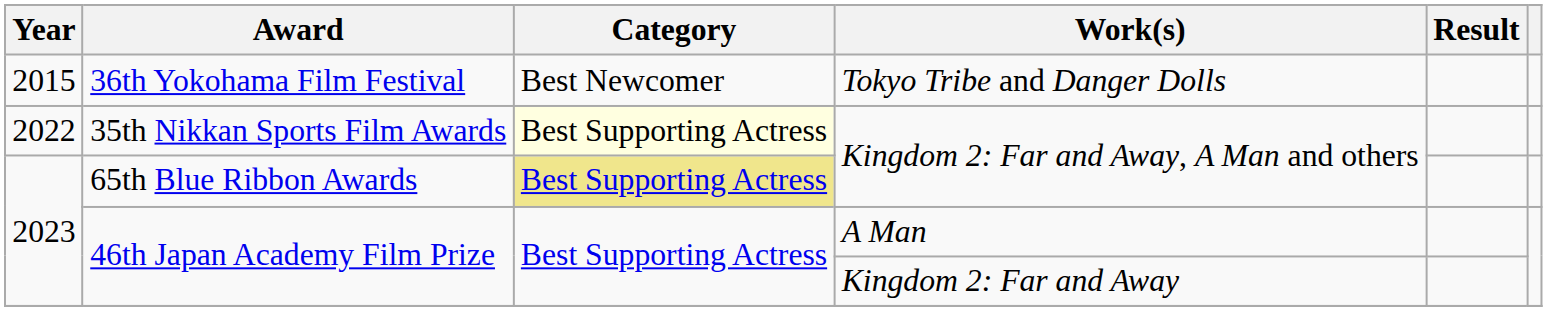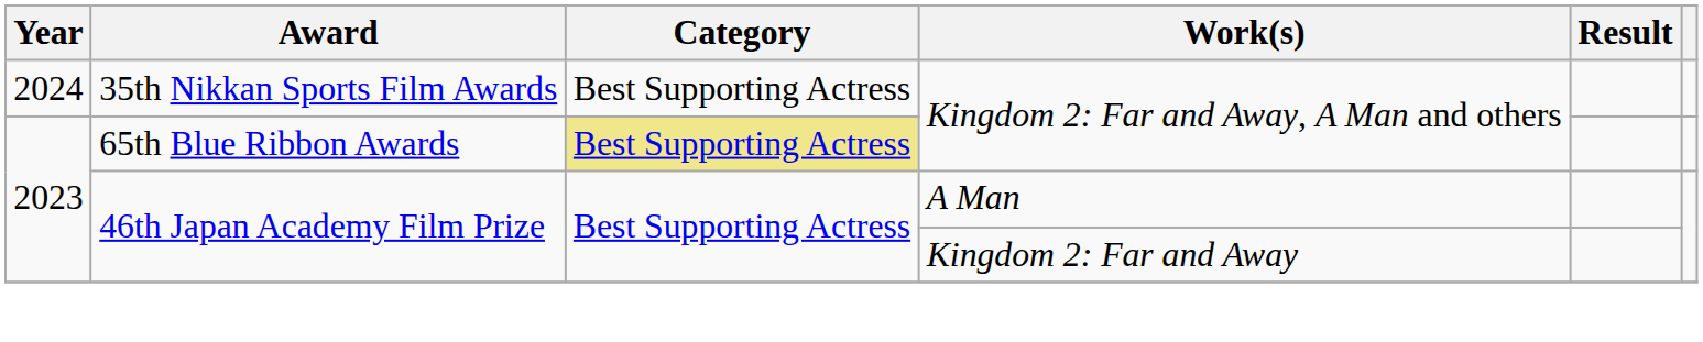- row: 2015 | 36th Yokohama Film Festival | Best Newcomer | Tokyo Tribe and Danger Dolls
35th Nikkan Sports Film Awards | Year: 2022 -> 2024
35th Nikkan Sports Film Awards | Category: lightyellow background -> no background
